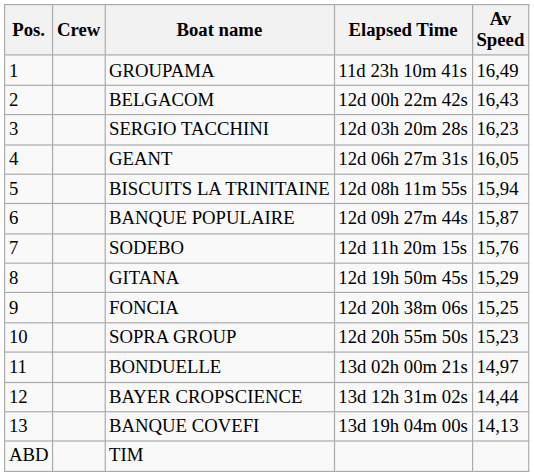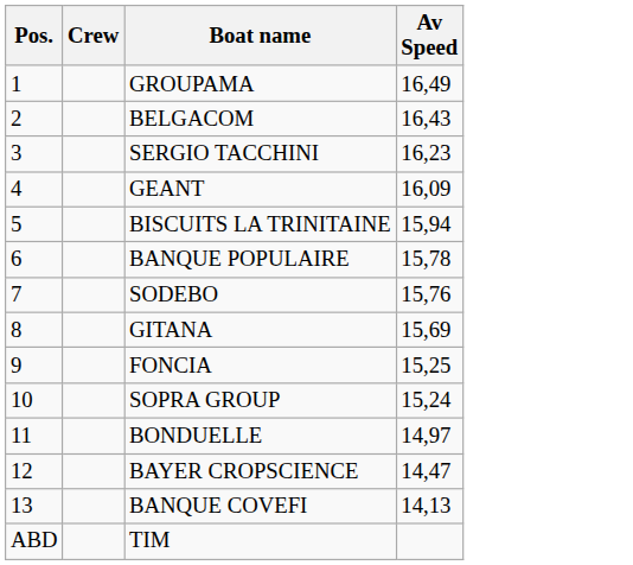- column: Elapsed Time | 11d 23h 10m 41s | 12d 00h 22m 42s | 12d 03h 20m 28s | 12d 06h 27m 31s | 12d 08h 11m 55s | 12d 09h 27m 44s | 12d 11h 20m 15s | 12d 19h 50m 45s | 12d 20h 38m 06s | 12d 20h 55m 50s | 13d 02h 00m 21s | 13d 12h 31m 02s | 13d 19h 04m 00s
GEANT | Av Speed: 16,05 -> 16,09
BANQUE POPULAIRE | Av Speed: 15,87 -> 15,78
GITANA | Av Speed: 15,29 -> 15,69
SOPRA GROUP | Av Speed: 15,23 -> 15,24
BAYER CROPSCIENCE | Av Speed: 14,44 -> 14,47
